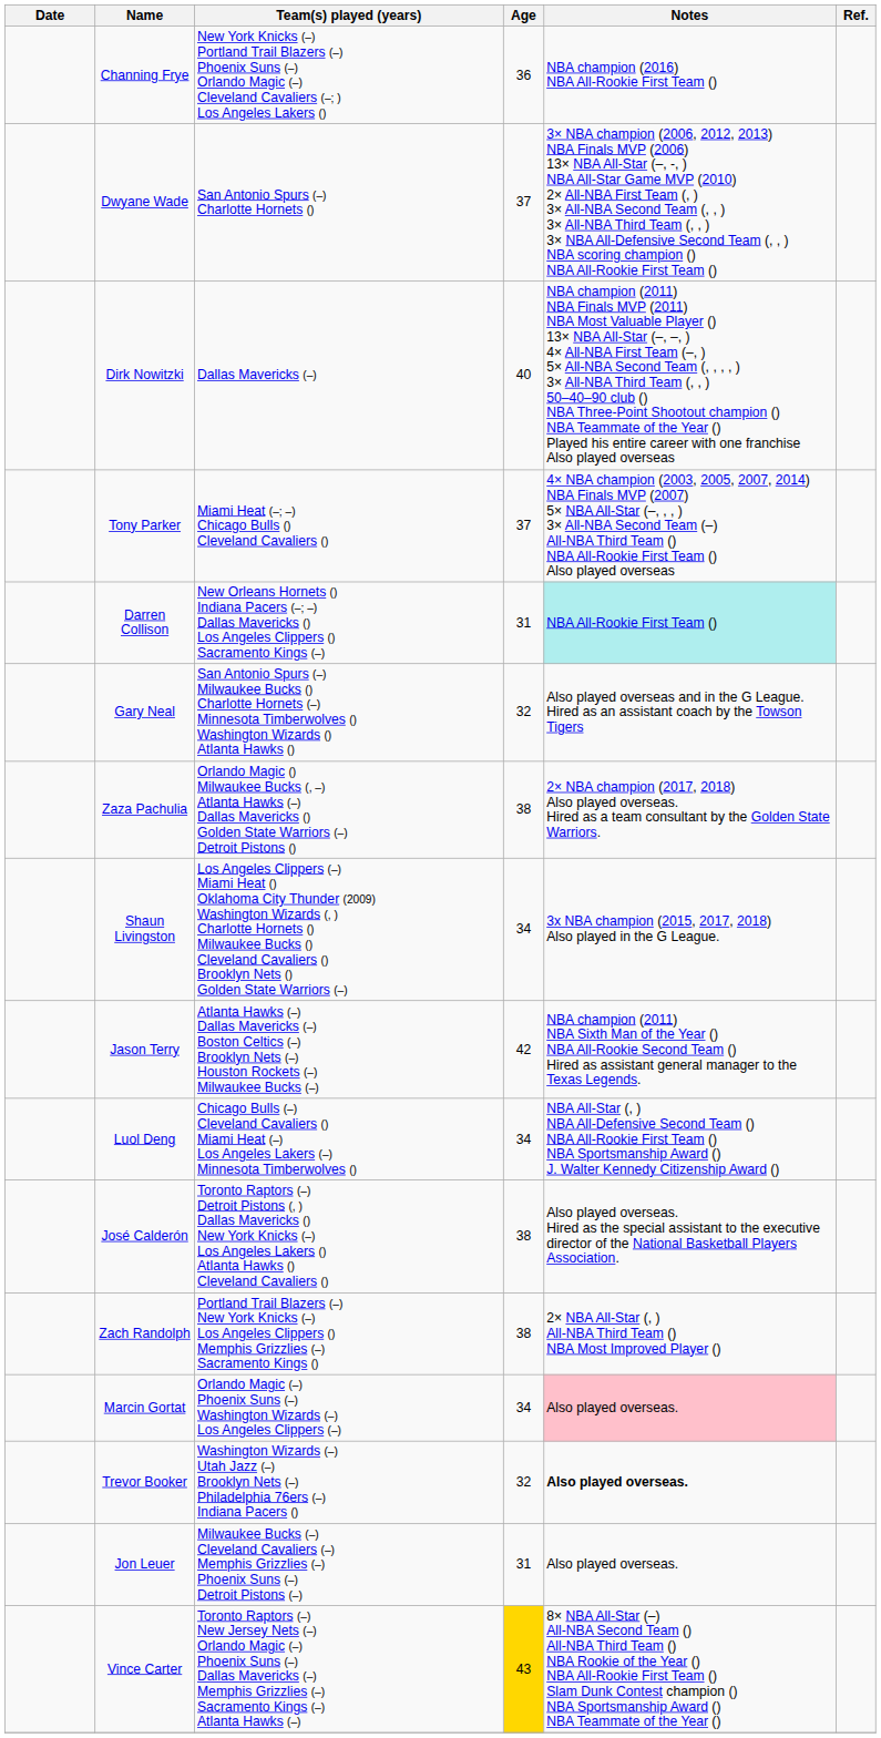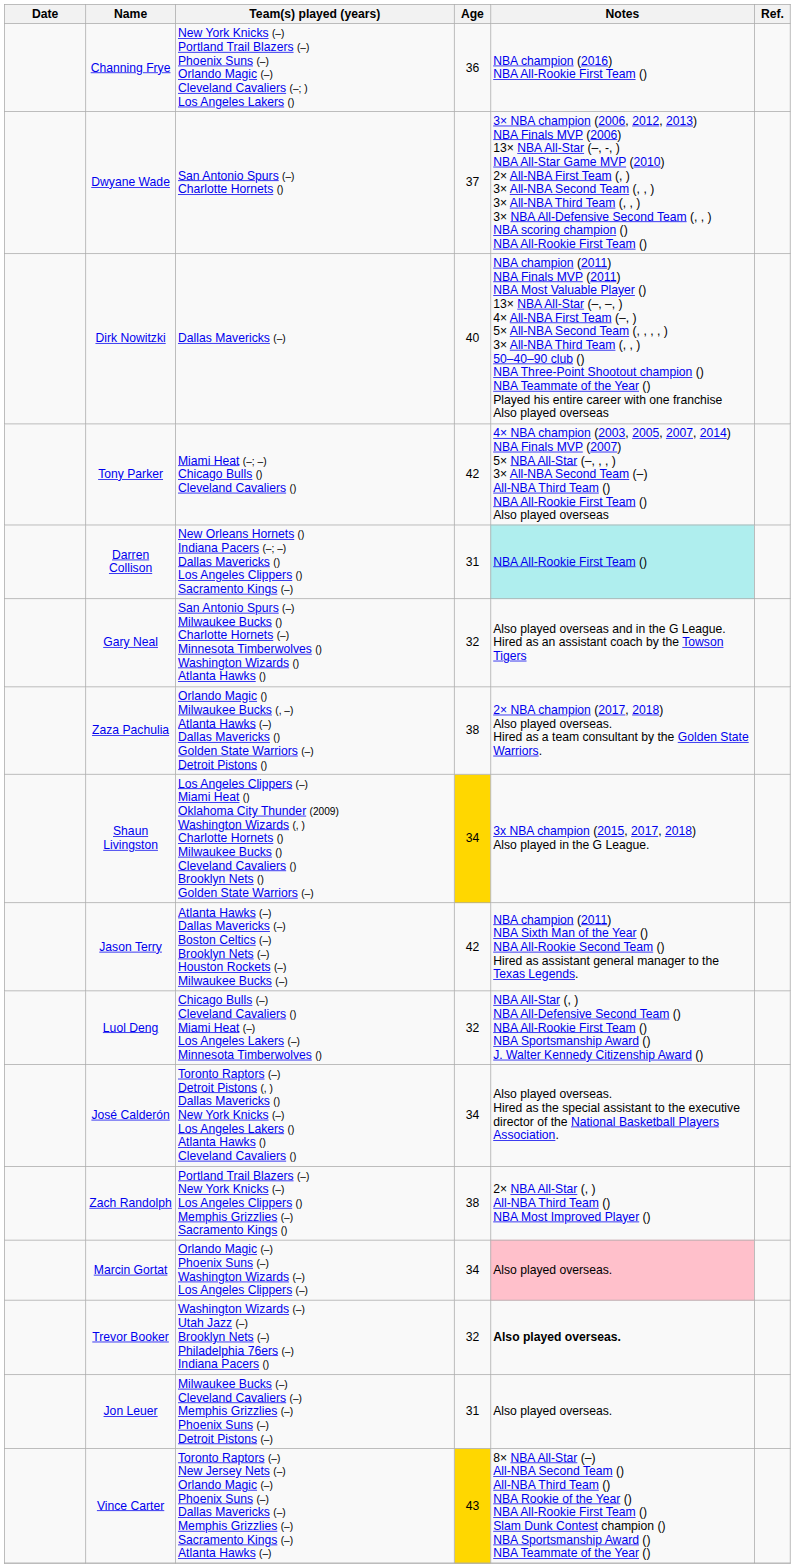Tony Parker | Age: 37 -> 42
Shaun Livingston | Age: no background -> gold background
Luol Deng | Age: 34 -> 32
José Calderón | Age: 38 -> 34
